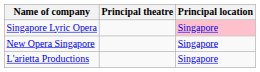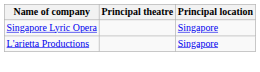Singapore Lyric Opera | Principal location: pink background -> no background
- row: New Opera Singapore | Singapore
